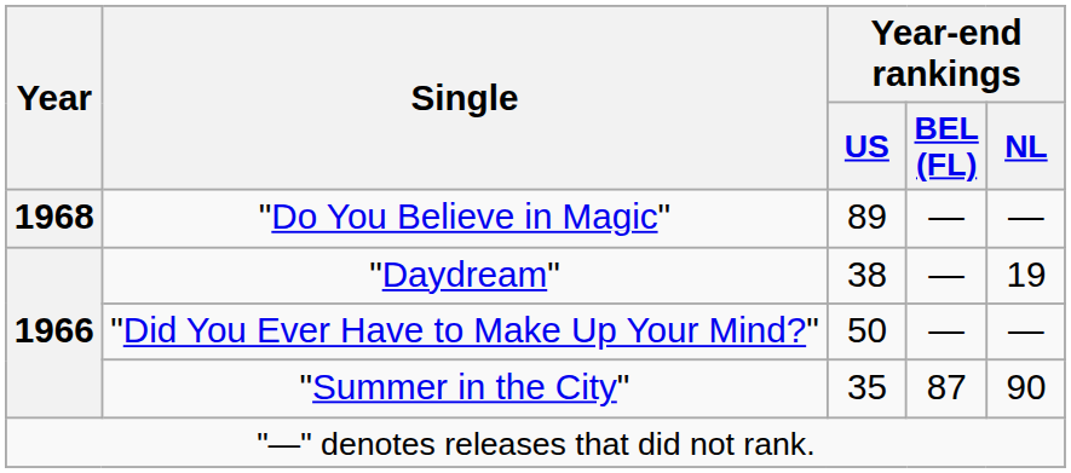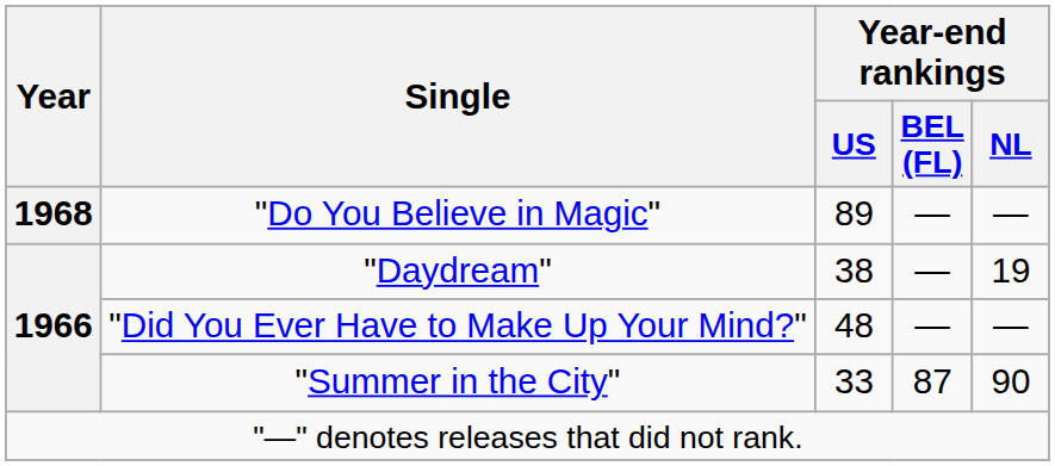"Did You Ever Have to Make Up Your Mind?" | Year-end rankings / US: 50 -> 48
"Summer in the City" | Year-end rankings / US: 35 -> 33
